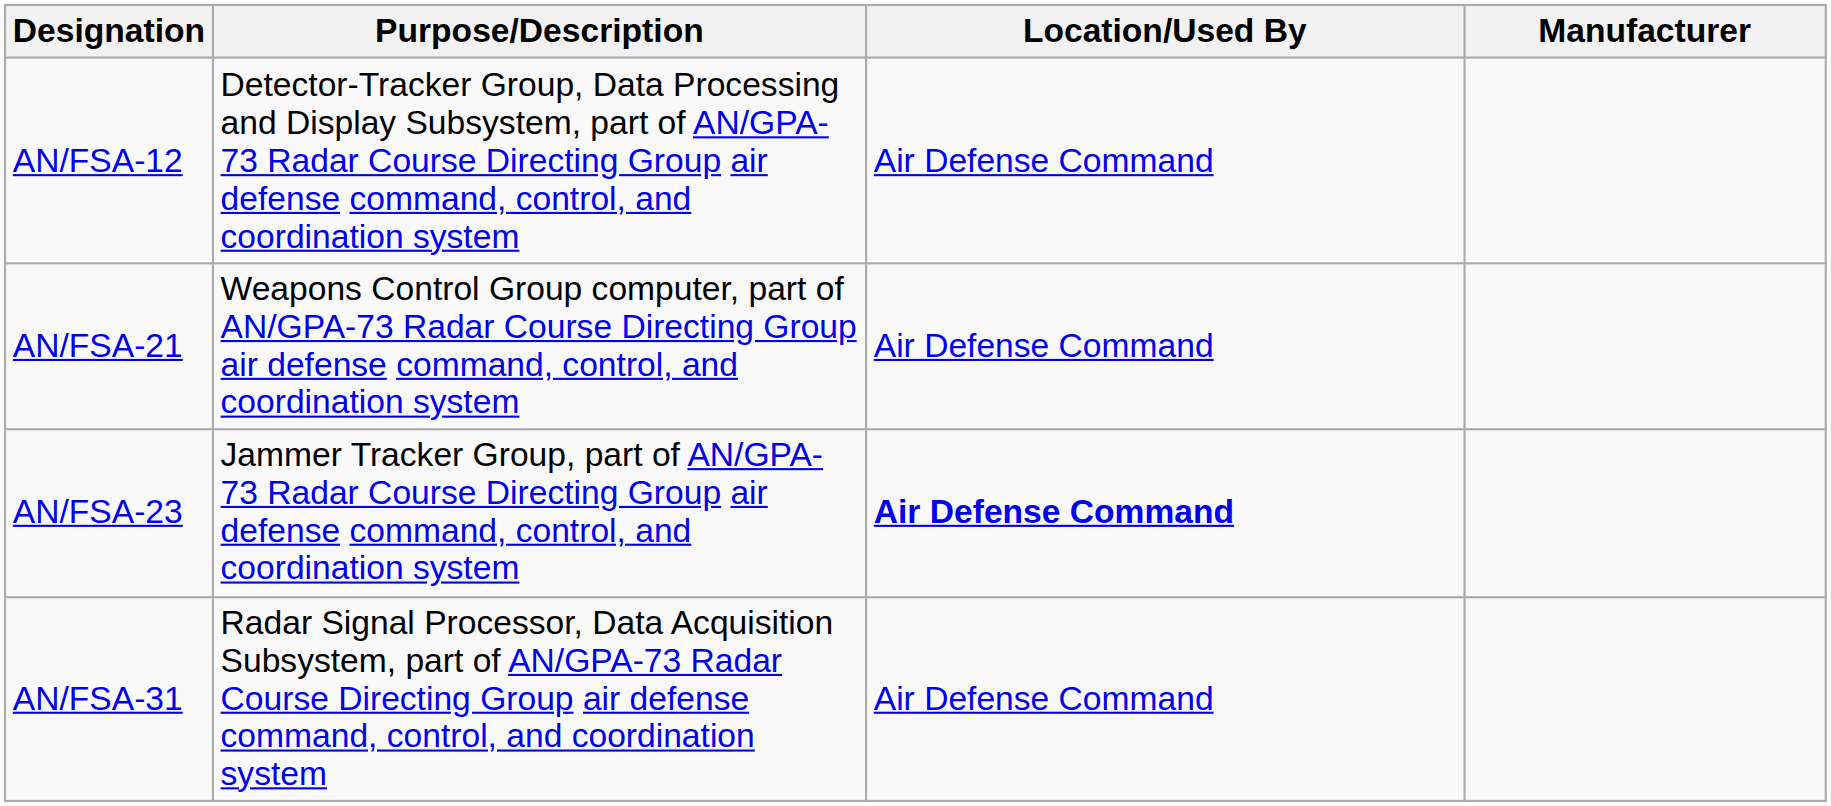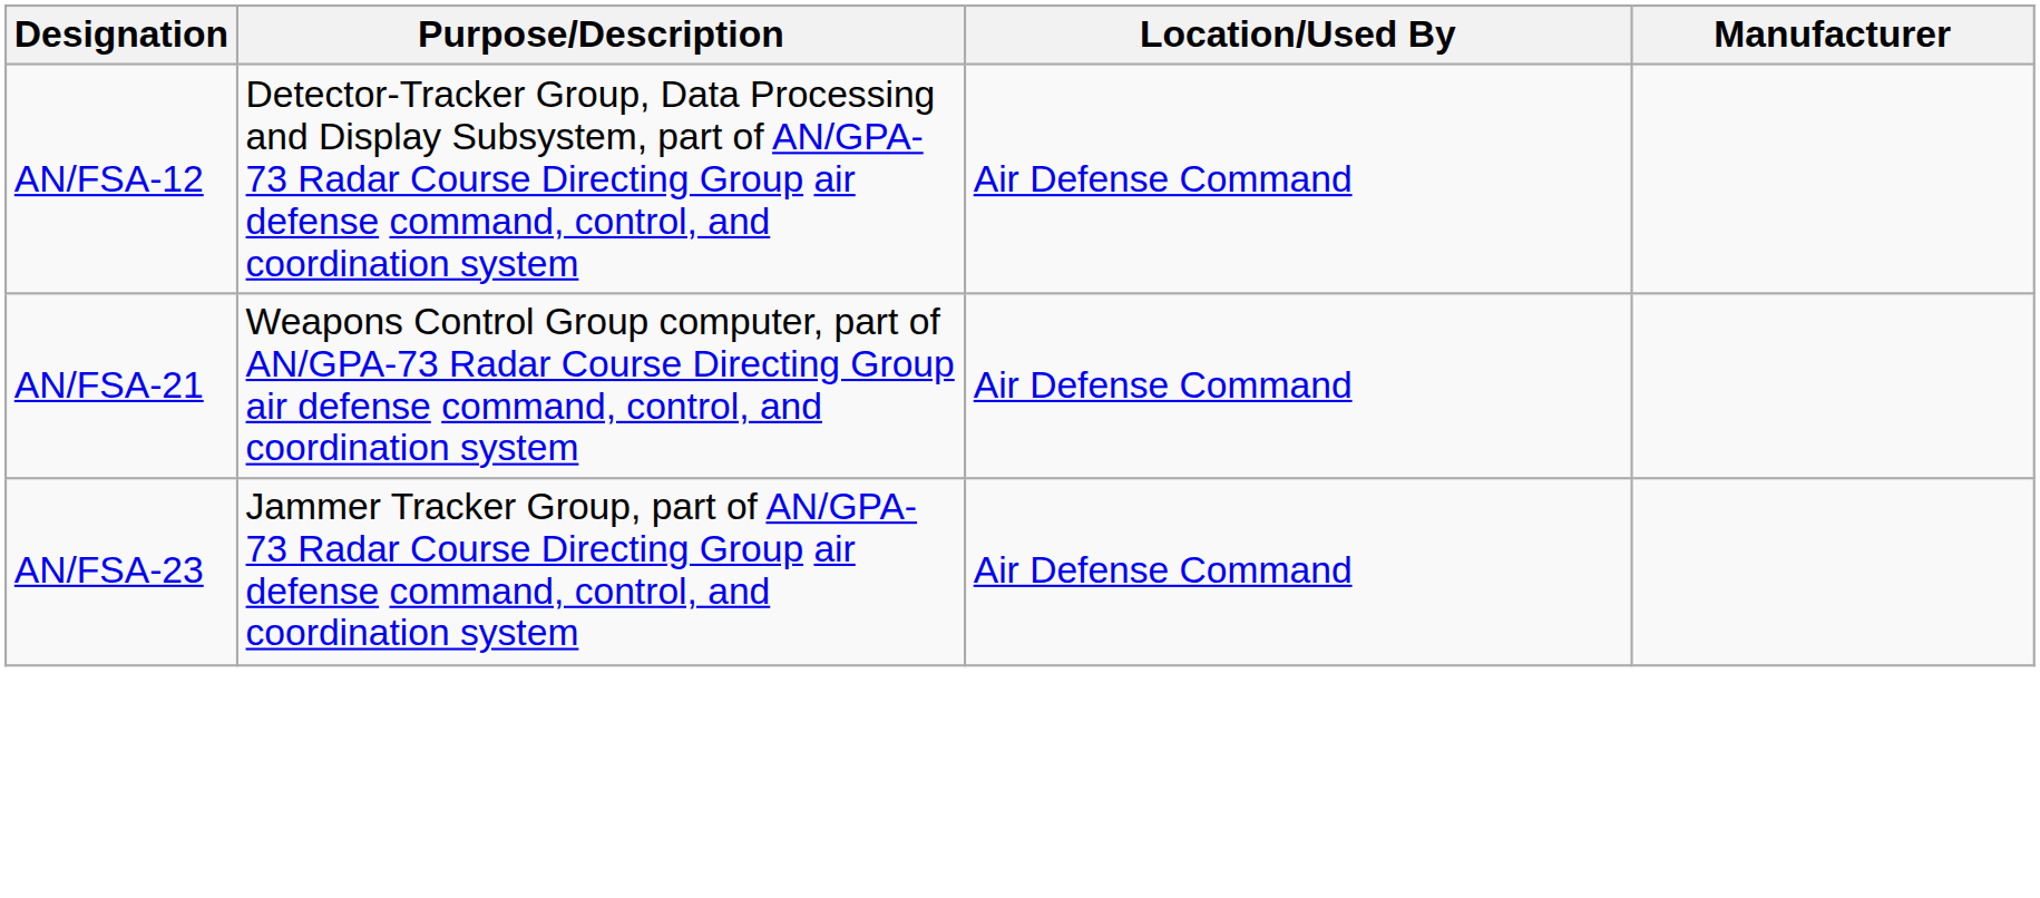AN/FSA-23 | Location/Used By: bold -> normal
- row: AN/FSA-31 | Radar Signal Processor, Data Acquisition Subsystem, part of AN/GPA-73 Radar Course Directing Group air defense command, control, and coordination system | Air Defense Command
